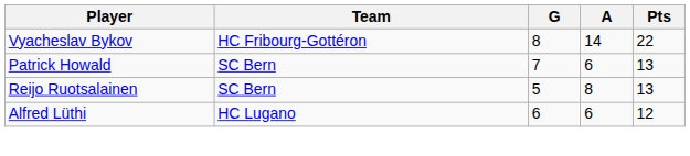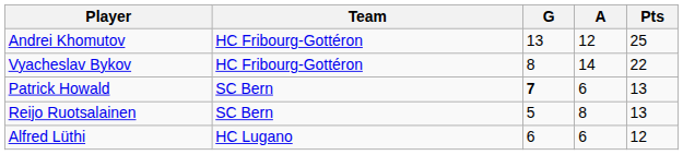+ row: Andrei Khomutov | HC Fribourg-Gottéron | 13 | 12 | 25
Patrick Howald | G: normal -> bold
